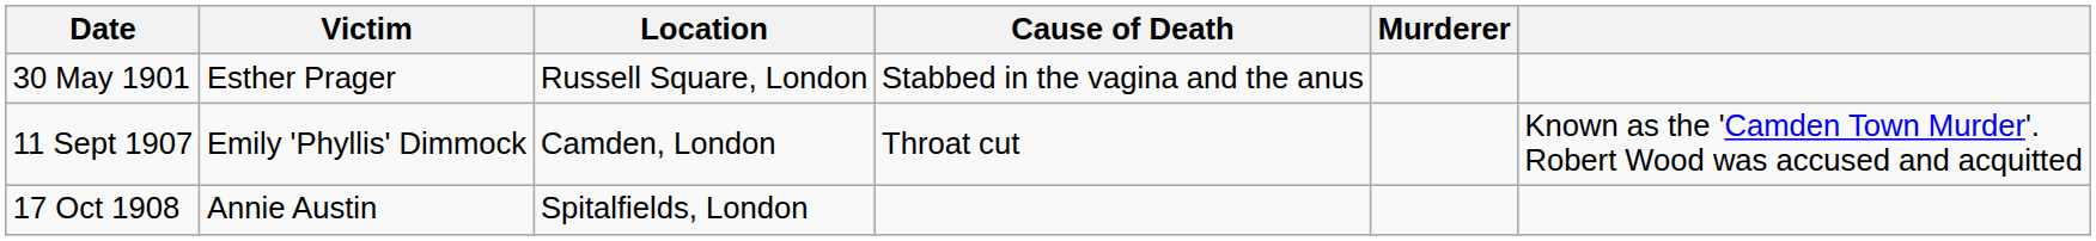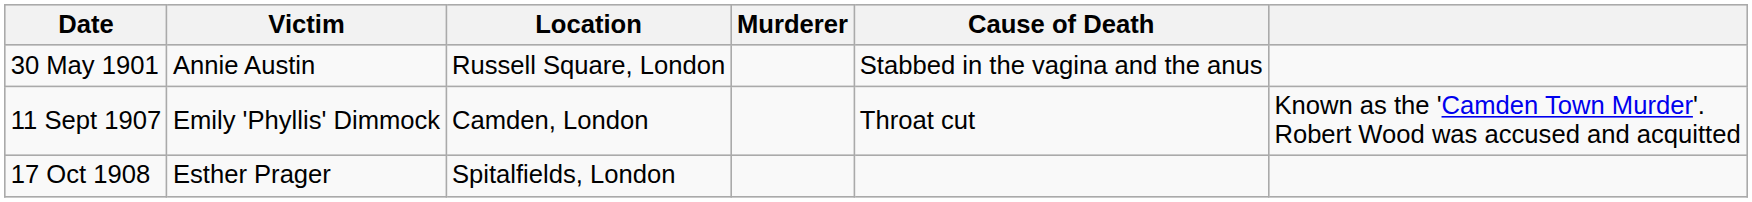columns swapped: Cause of Death <-> Murderer
30 May 1901 | Victim: Esther Prager -> Annie Austin
17 Oct 1908 | Victim: Annie Austin -> Esther Prager
